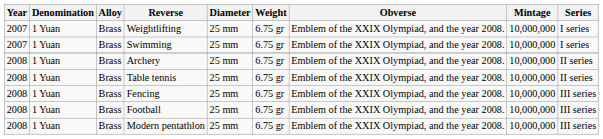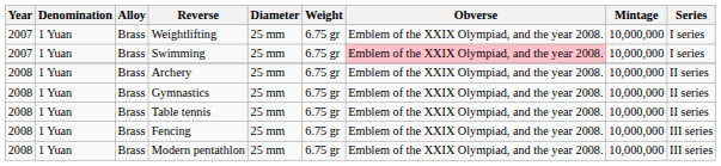Swimming | Obverse: no background -> pink background
+ row: 2008 | 1 Yuan | Brass | Gymnastics | 25 mm | 6.75 gr | Emblem of the XXIX Olympiad, and the year 2008. | 10,000,000 | II series
- row: 2008 | 1 Yuan | Brass | Football | 25 mm | 6.75 gr | Emblem of the XXIX Olympiad, and the year 2008. | 10,000,000 | III series
